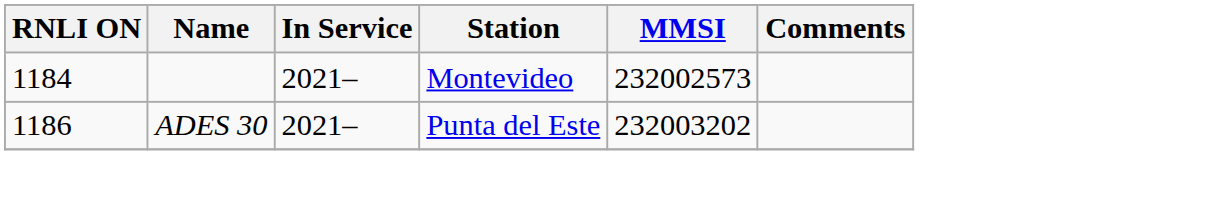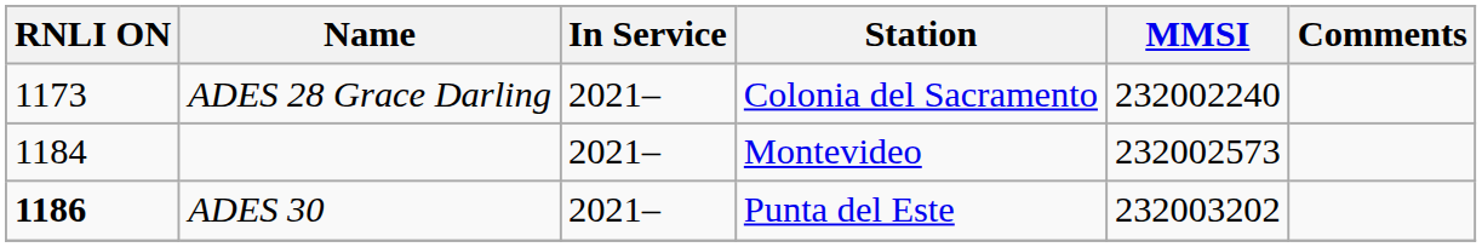+ row: 1173 | ADES 28 Grace Darling | 2021– | Colonia del Sacramento | 232002240
ADES 30 | RNLI ON: normal -> bold
